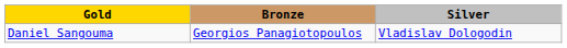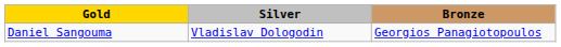columns swapped: Silver <-> Bronze
